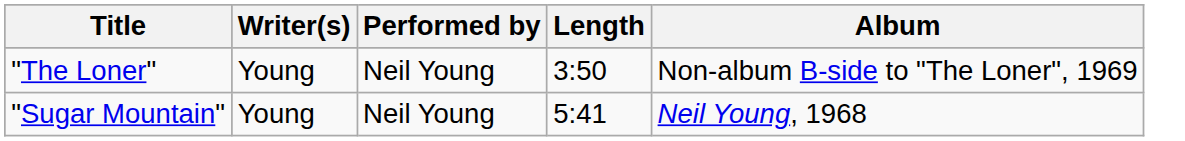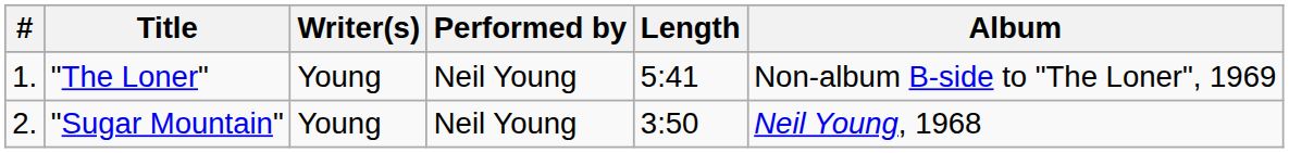+ column: # | 1. | 2.
"The Loner" | Length: 3:50 -> 5:41
"Sugar Mountain" | Length: 5:41 -> 3:50
